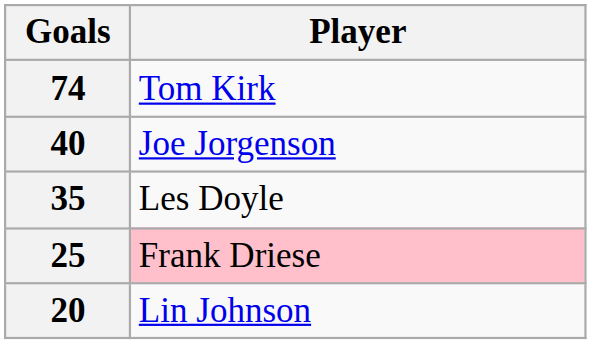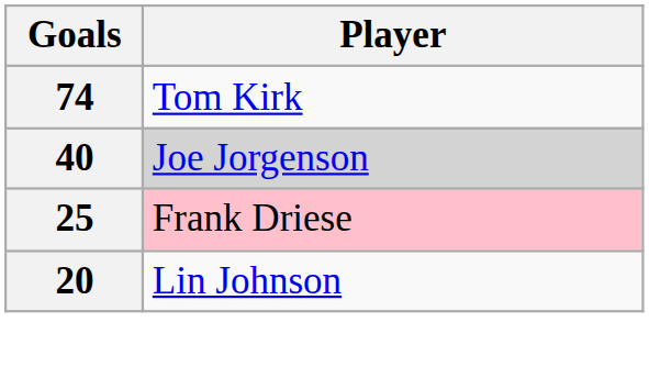40 | Player: no background -> lightgrey background
- row: 35 | Les Doyle
